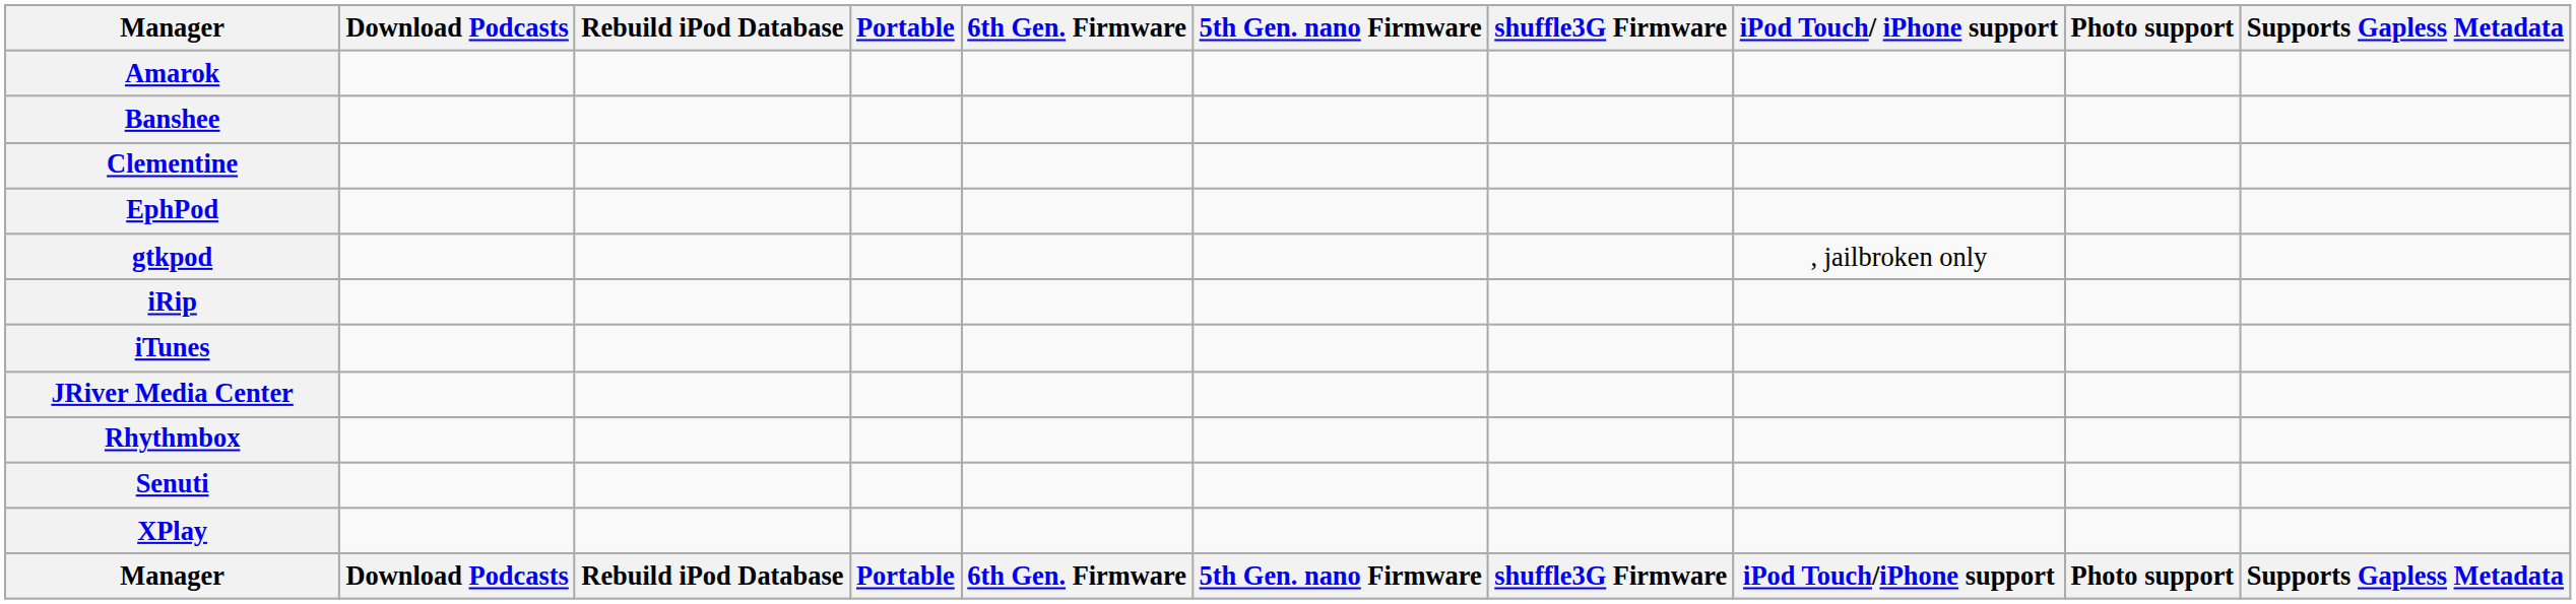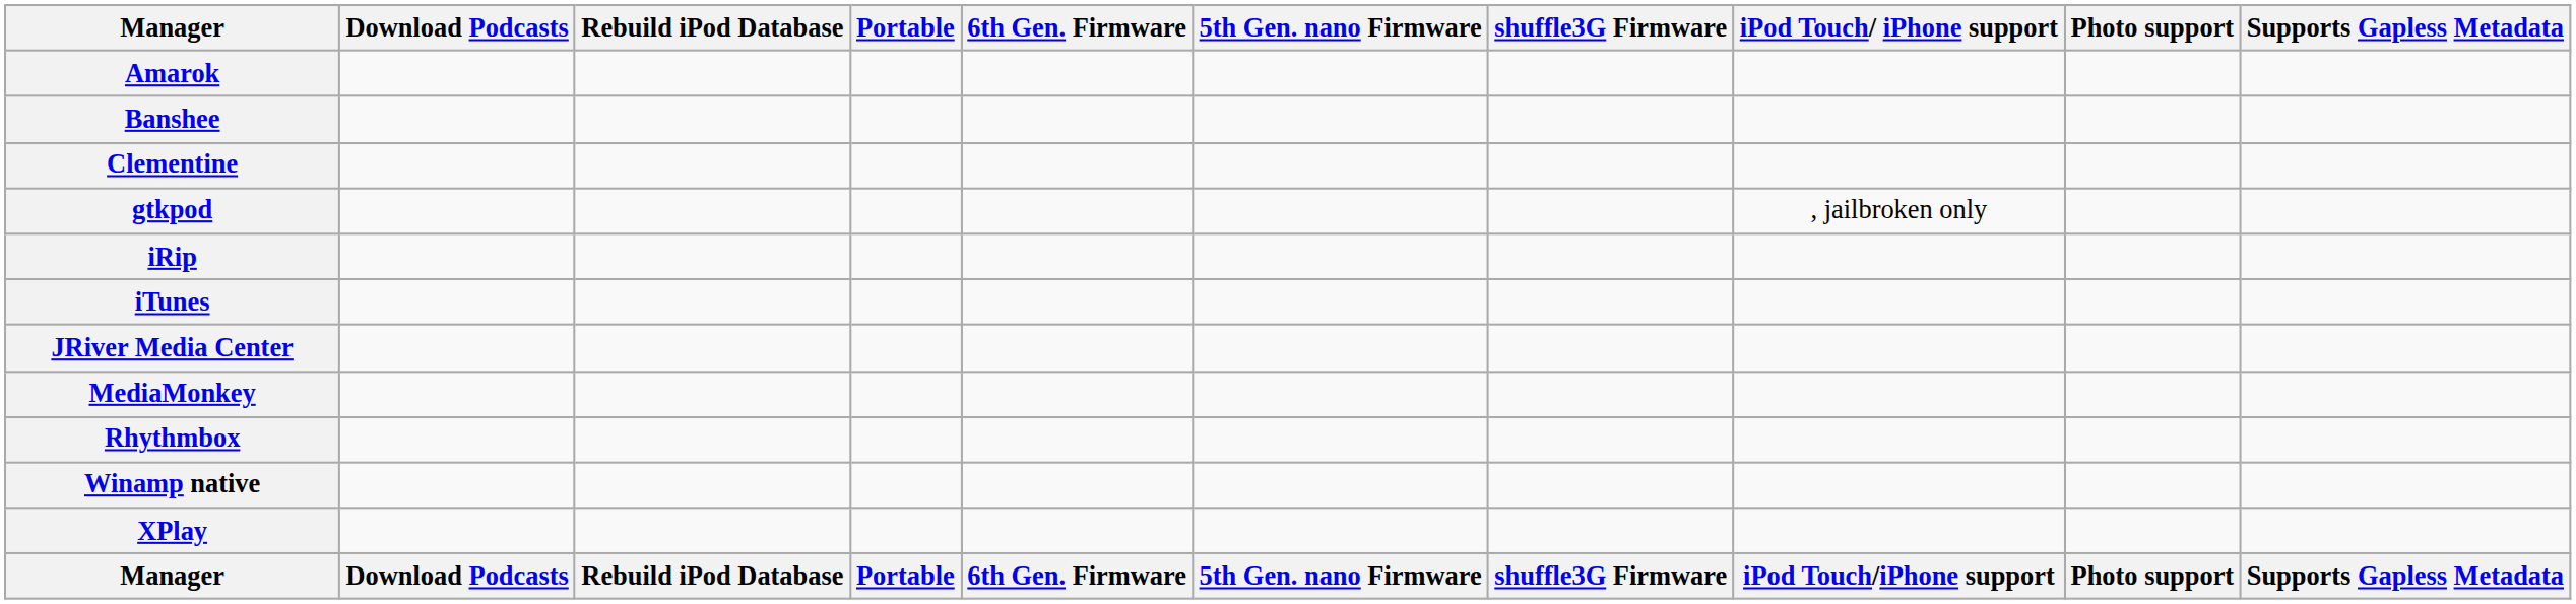- row: EphPod
+ row: MediaMonkey
- row: Senuti
+ row: Winamp native
